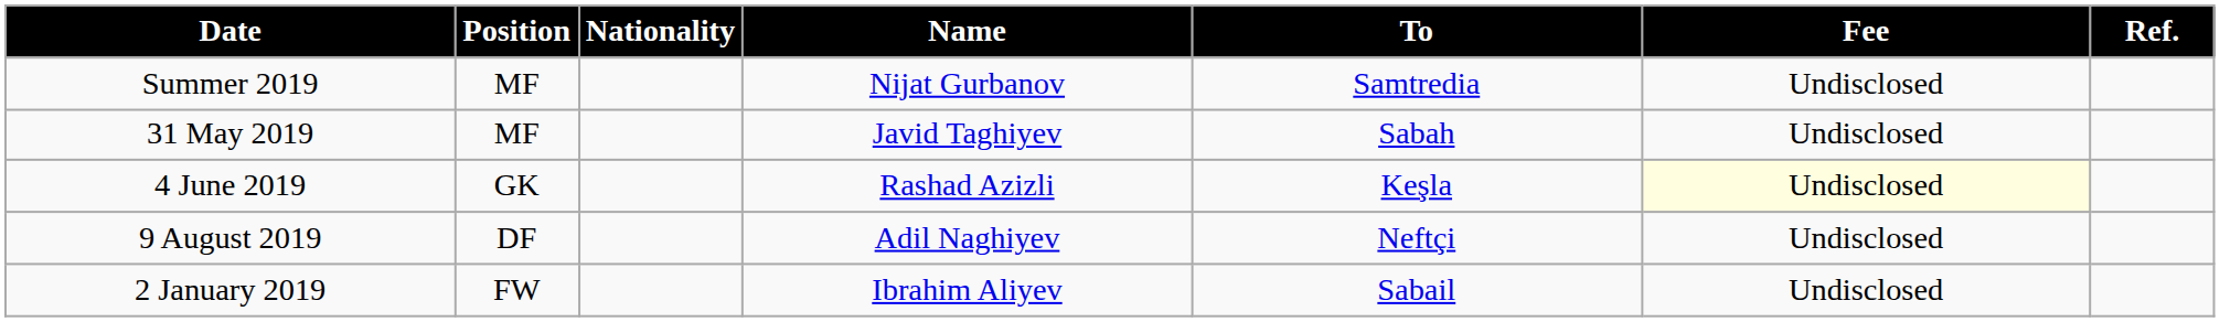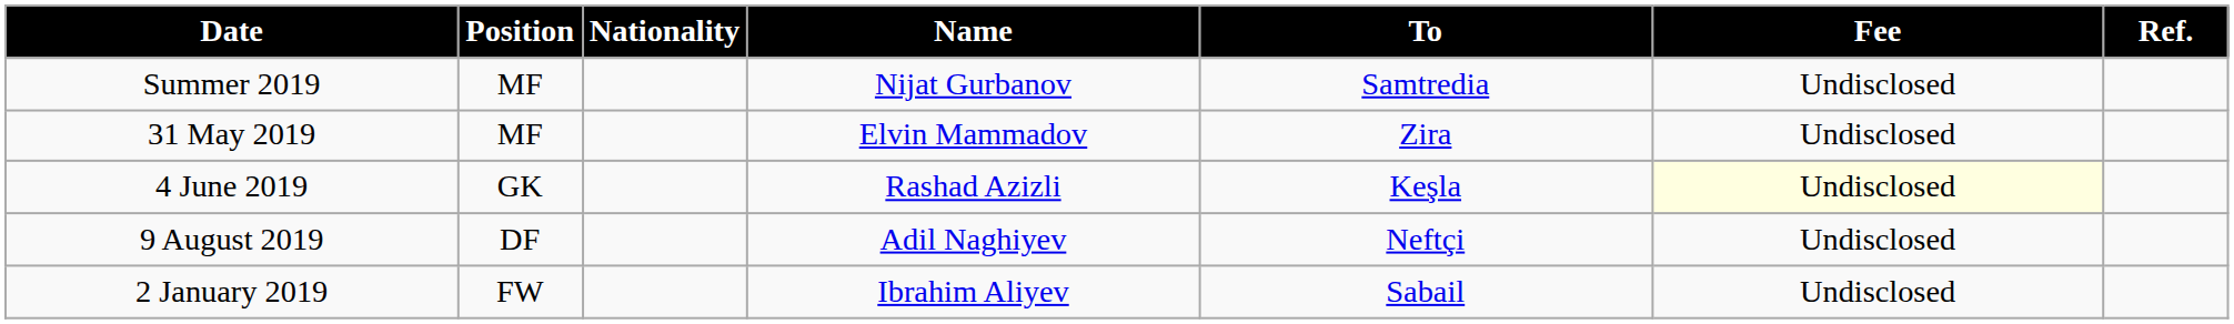+ row: 31 May 2019 | MF | Elvin Mammadov | Zira | Undisclosed
- row: 31 May 2019 | MF | Javid Taghiyev | Sabah | Undisclosed
